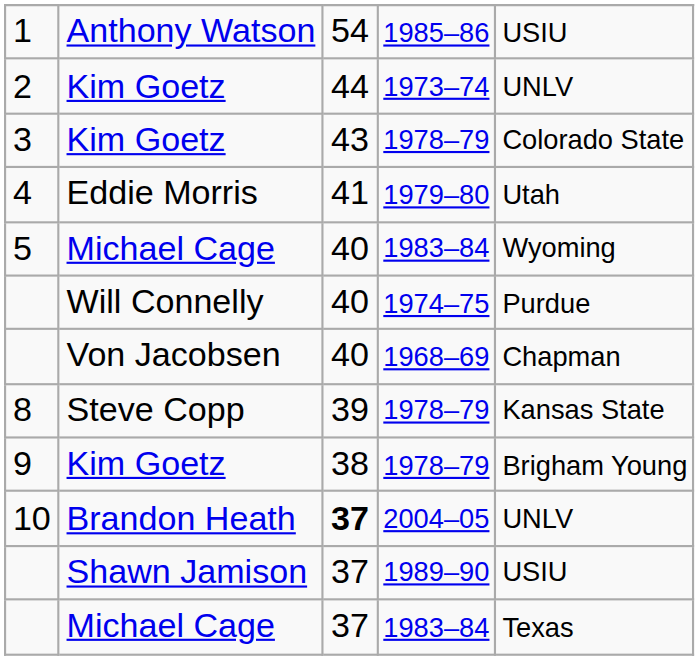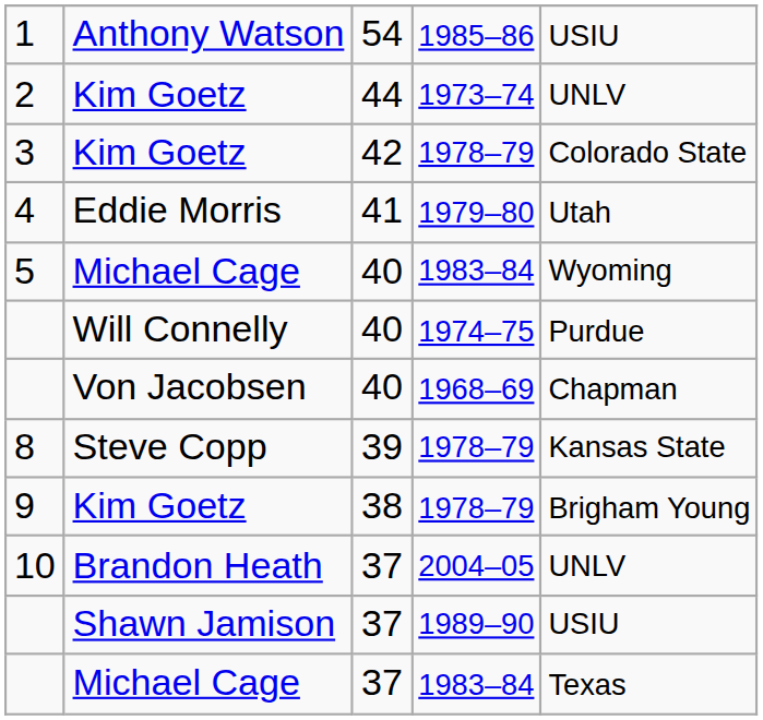3 | column 3: 43 -> 42
10 | column 3: bold -> normal
